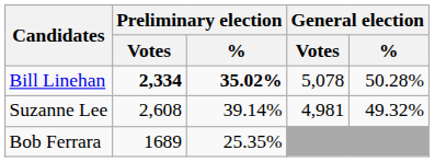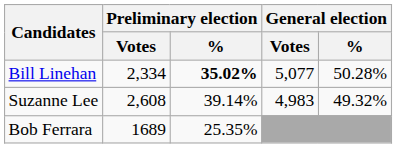Bill Linehan | Preliminary election / Votes: bold -> normal
Bill Linehan | General election / Votes: 5,078 -> 5,077
Suzanne Lee | General election / Votes: 4,981 -> 4,983
